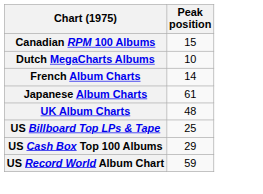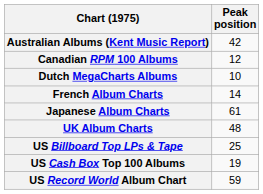+ row: Australian Albums (Kent Music Report) | 42
Canadian RPM 100 Albums | Peak position: 15 -> 12
US Cash Box Top 100 Albums | Peak position: 29 -> 19
